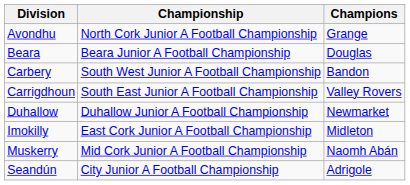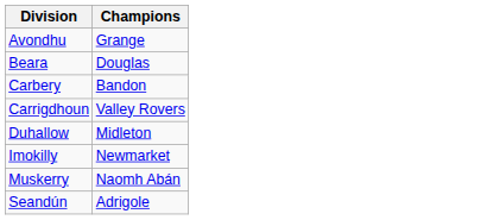- column: Championship | North Cork Junior A Football Championship | Beara Junior A Football Championship | South West Junior A Football Championship | South East Junior A Football Championship | Duhallow Junior A Football Championship | East Cork Junior A Football Championship | Mid Cork Junior A Football Championship | City Junior A Football Championship
Duhallow | Champions: Newmarket -> Midleton
Imokilly | Champions: Midleton -> Newmarket
